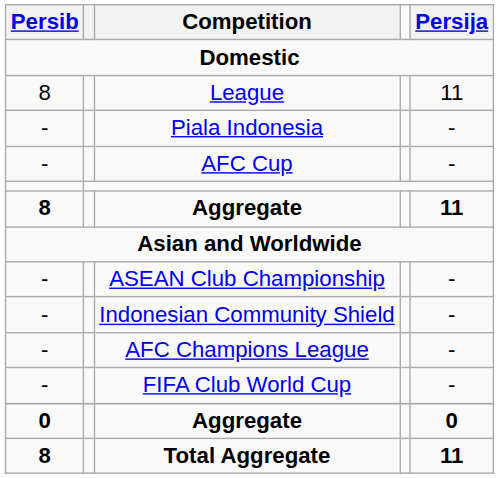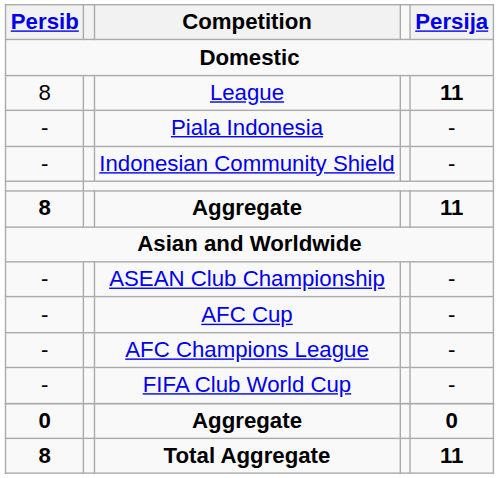League | Persija: normal -> bold
rows swapped: Indonesian Community Shield <-> AFC Cup
